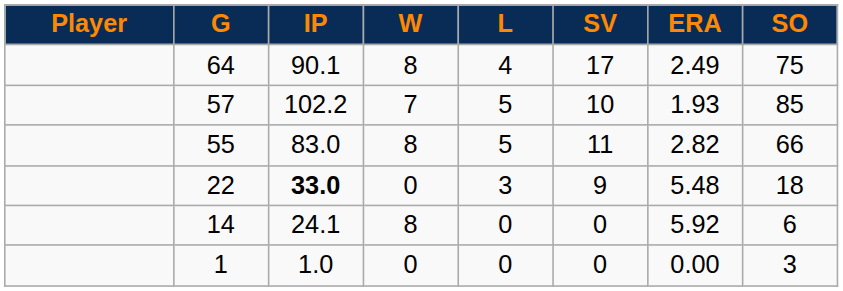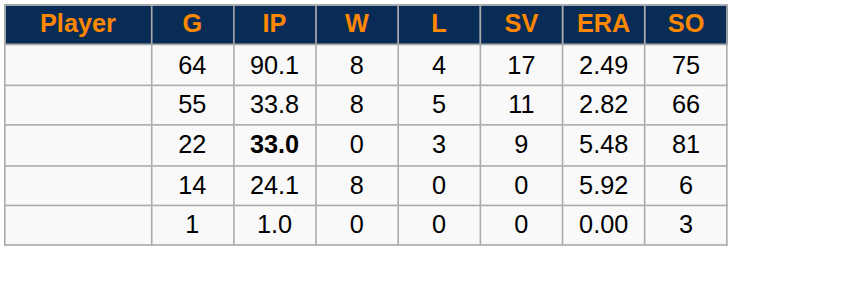- row: 57 | 102.2 | 7 | 5 | 10 | 1.93 | 85
55 | IP: 83.0 -> 33.8
22 | SO: 18 -> 81
